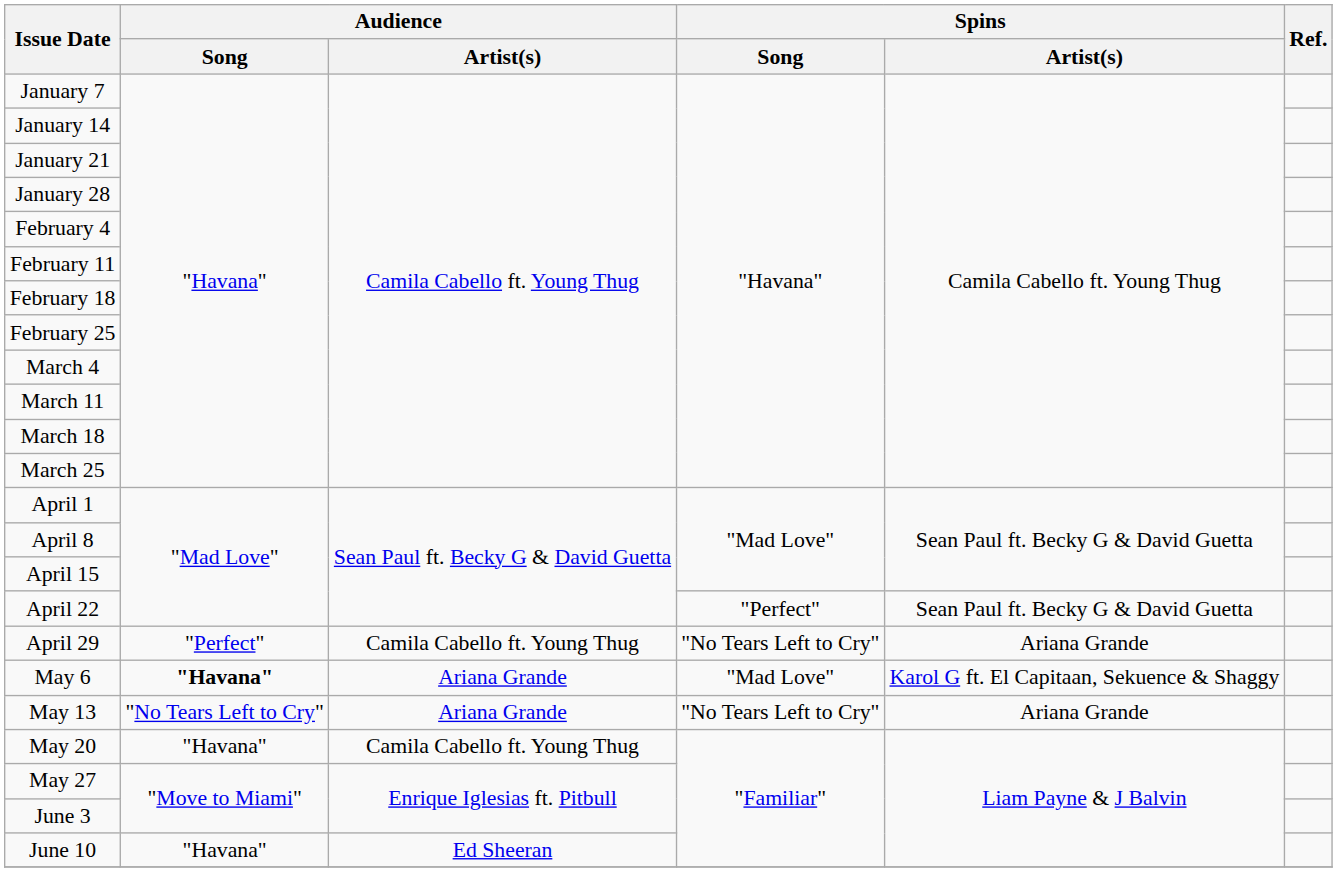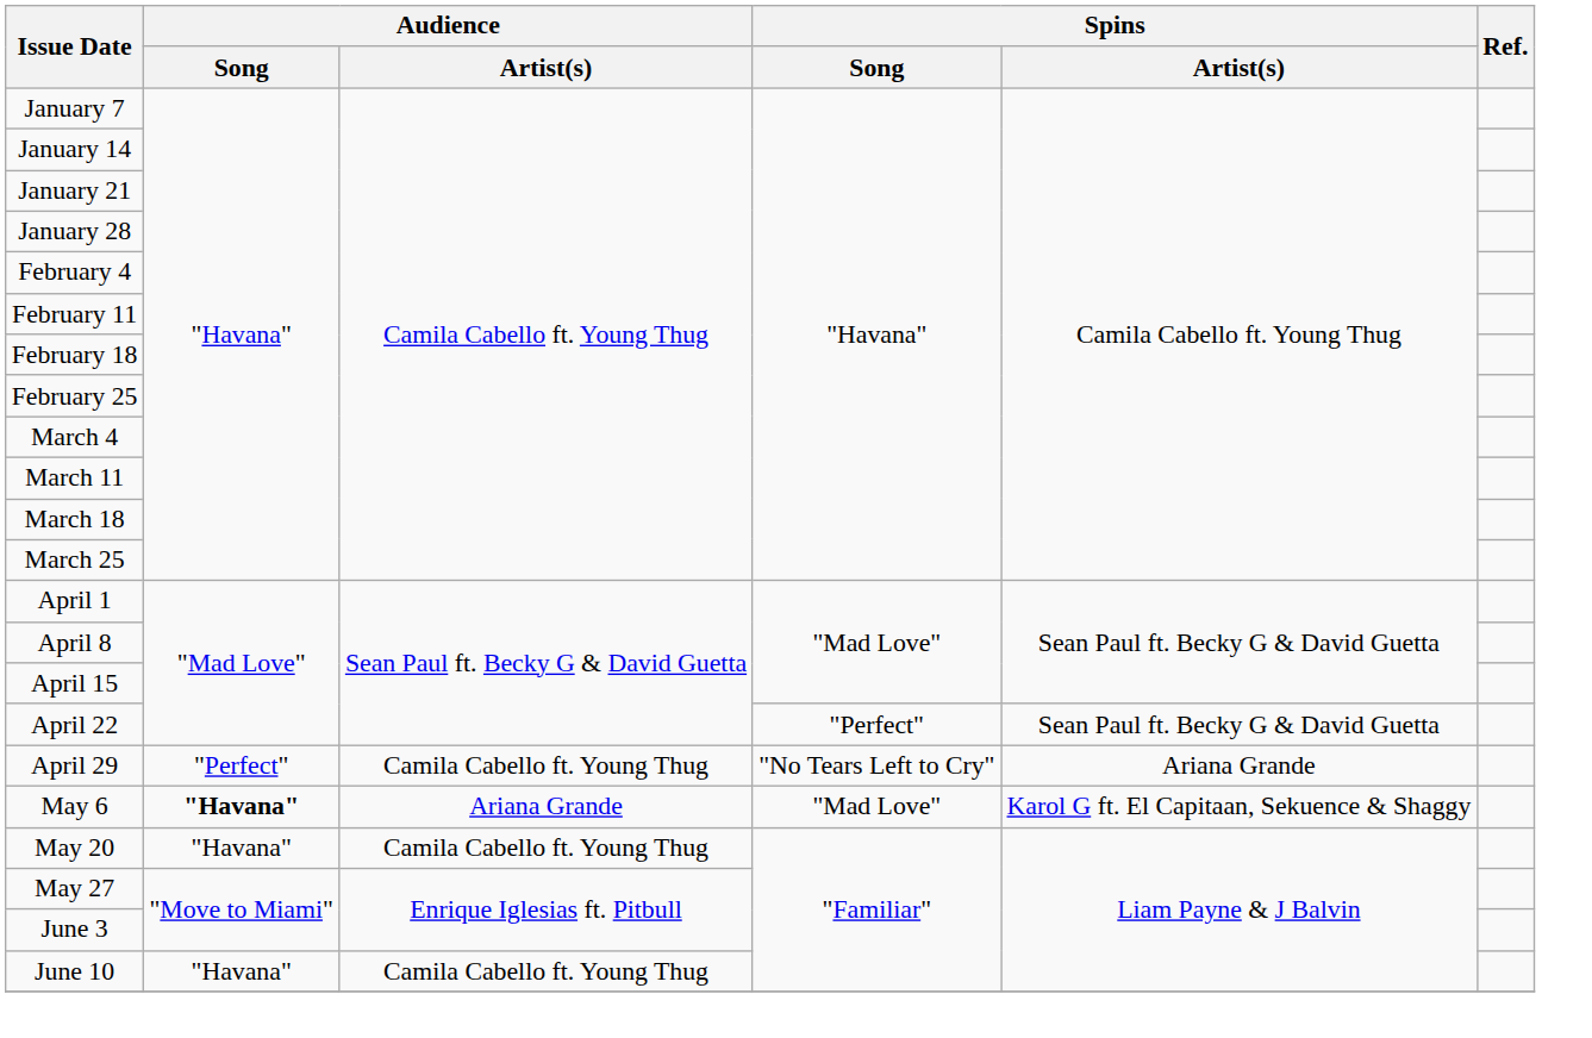- row: May 13 | "No Tears Left to Cry" | Ariana Grande | "No Tears Left to Cry" | Ariana Grande
June 10 | Audience / Artist(s): Ed Sheeran -> Camila Cabello ft. Young Thug
